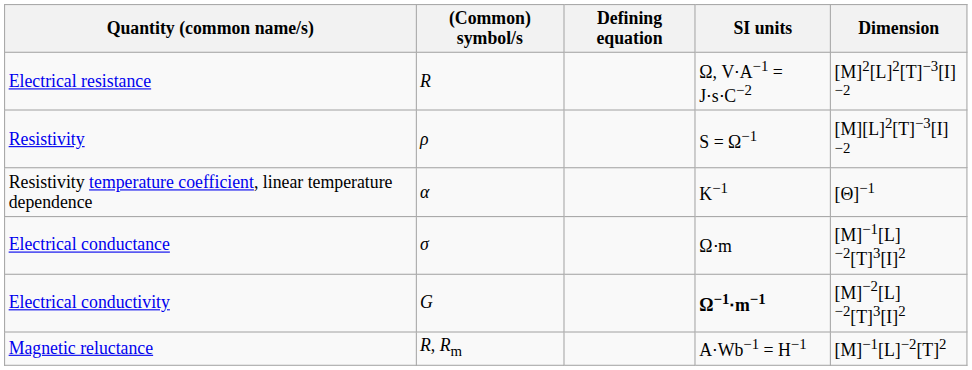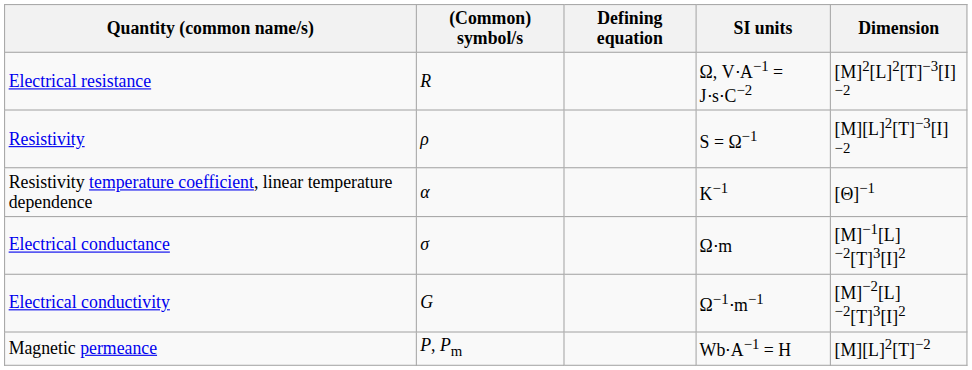Electrical conductivity | SI units: bold -> normal
- row: Magnetic reluctance | R, Rm | A⋅Wb−1 = H−1 | [M]−1[L]−2[T]2
+ row: Magnetic permeance | P, Pm | Wb⋅A−1 = H | [M][L]2[T]−2
